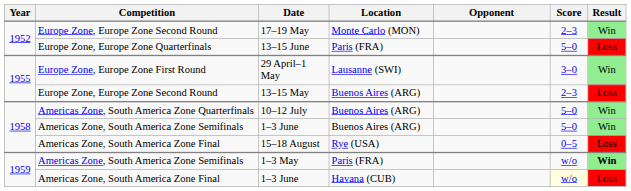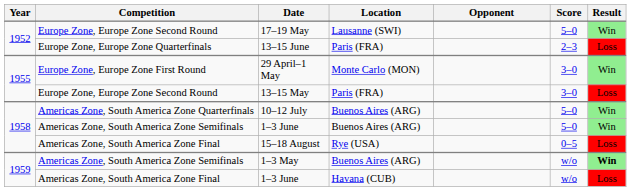17–19 May | Location: Monte Carlo (MON) -> Lausanne (SWI)
17–19 May | Score: 2–3 -> 5–0
13–15 June | Score: 5–0 -> 2–3
29 April–1 May | Location: Lausanne (SWI) -> Monte Carlo (MON)
13–15 May | Location: Buenos Aires (ARG) -> Paris (FRA)
13–15 May | Score: 2–3 -> 3–0
1–3 May | Location: Paris (FRA) -> Buenos Aires (ARG)
Americas Zone, South America Zone Final / 1–3 June | Score: lightyellow background -> no background
